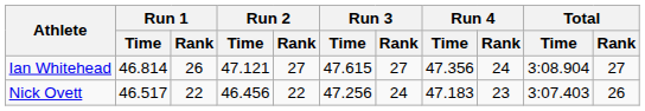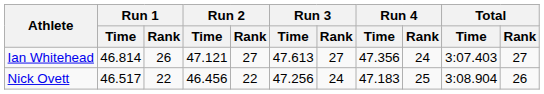Ian Whitehead | Run 3 / Time: 47.615 -> 47.613
Ian Whitehead | Total / Time: 3:08.904 -> 3:07.403
Nick Ovett | Run 4 / Rank: 23 -> 25
Nick Ovett | Total / Time: 3:07.403 -> 3:08.904
